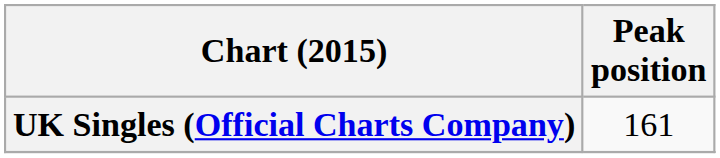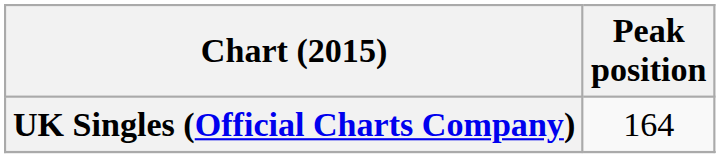UK Singles (Official Charts Company) | Peak position: 161 -> 164
